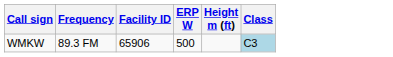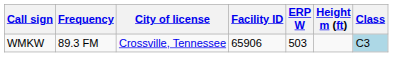+ column: City of license | Crossville, Tennessee
WMKW | ERP W: 500 -> 503
